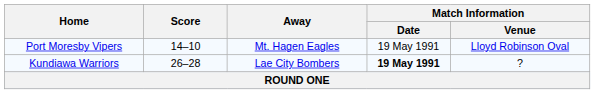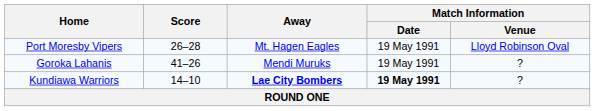Port Moresby Vipers | Score: 14–10 -> 26–28
+ row: Goroka Lahanis | 41–26 | Mendi Muruks | 19 May 1991 | ?
Kundiawa Warriors | Score: 26–28 -> 14–10
Kundiawa Warriors | Away: normal -> bold
